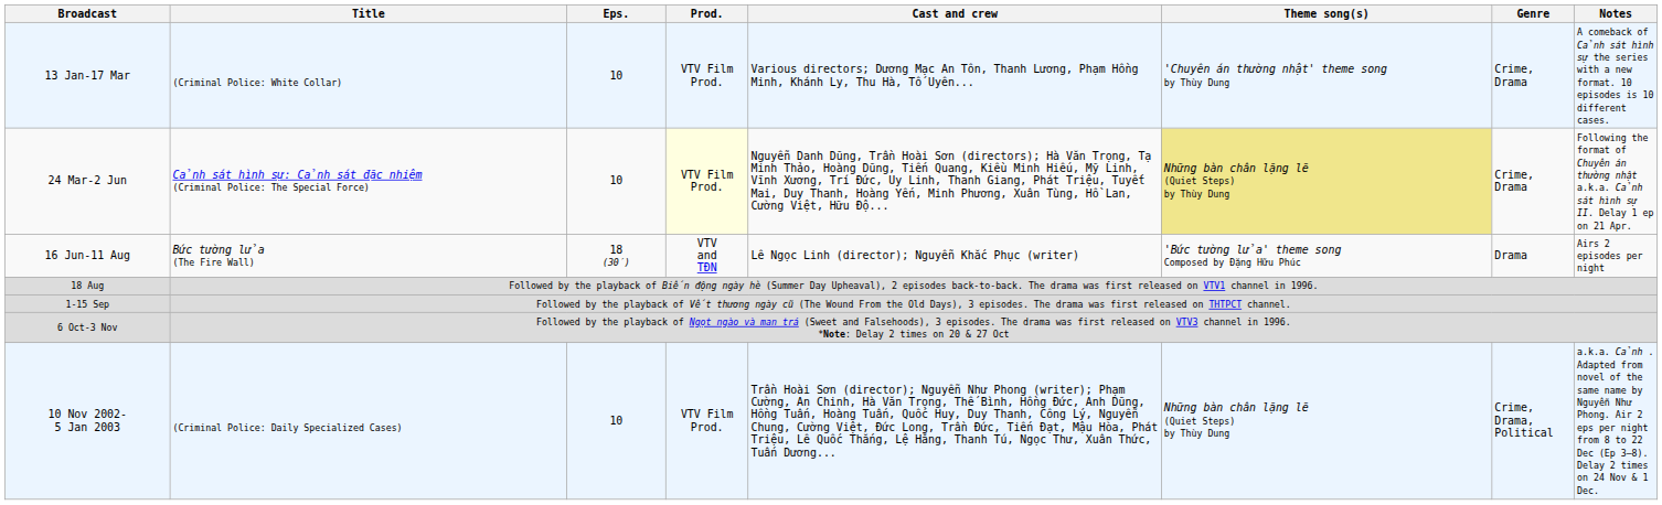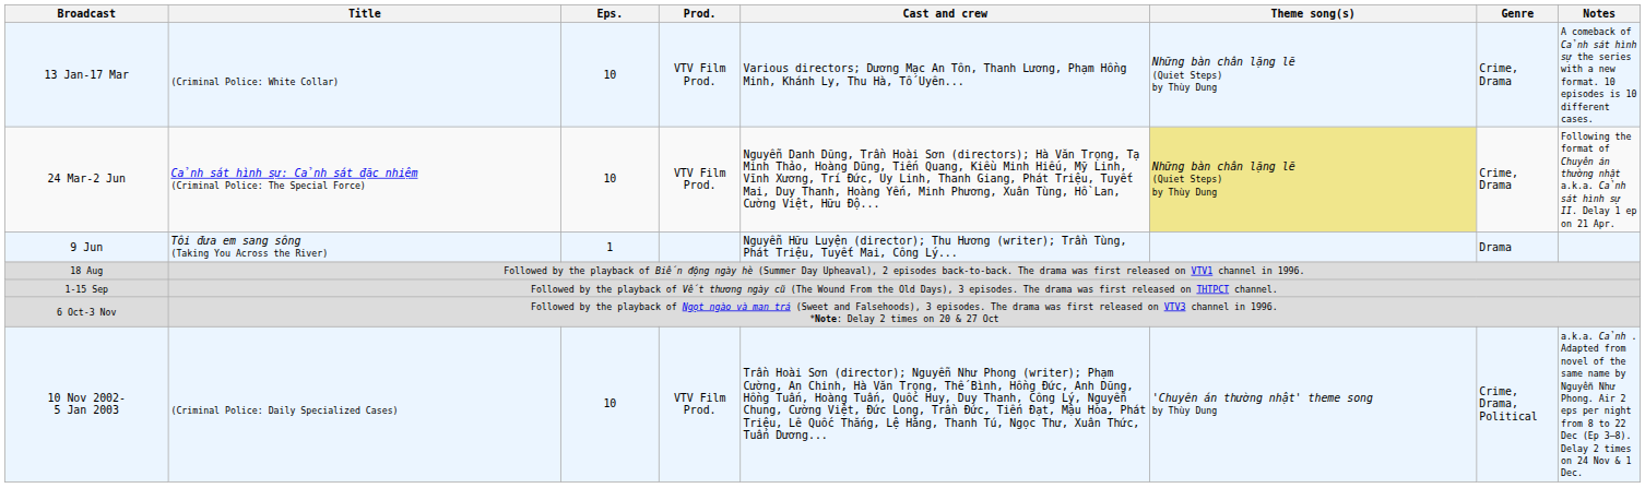13 Jan-17 Mar | Theme song(s): 'Chuyên án thường nhật' theme song by Thùy Dung -> Những bàn chân lặng lẽ (Quiet Steps) by Thùy Dung
24 Mar-2 Jun | Prod.: lightyellow background -> no background
+ row: 9 Jun | Tôi đưa em sang sông (Taking You Across the River) | 1 | Nguyễn Hữu Luyện (director); Thu Hương (writer); Trần Tùng, Phát Triệu, Tuyết Mai, Công Lý... | Drama
- row: 16 Jun-11 Aug | Bức tường lửa (The Fire Wall) | 18 (30′) | VTV and TĐN | Lê Ngọc Linh (director); Nguyễn Khắc Phục (writer) | 'Bức tường lửa' theme song Composed by Đặng Hữu Phúc | Drama | Airs 2 episodes per night
10 Nov 2002- 5 Jan 2003 | Theme song(s): Những bàn chân lặng lẽ (Quiet Steps) by Thùy Dung -> 'Chuyên án thường nhật' theme song by Thùy Dung
